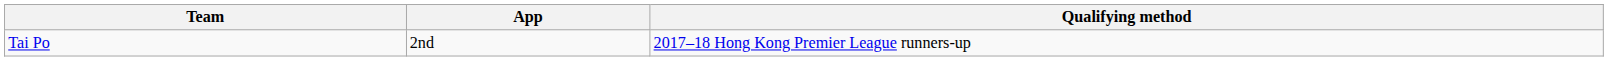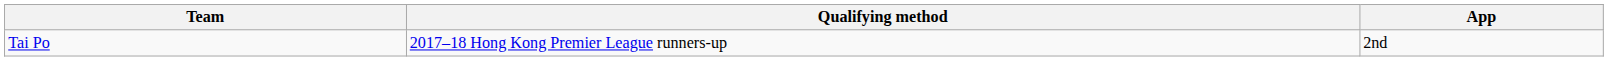columns swapped: Qualifying method <-> App
